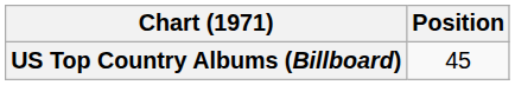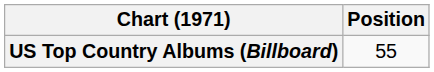US Top Country Albums (Billboard) | Position: 45 -> 55
